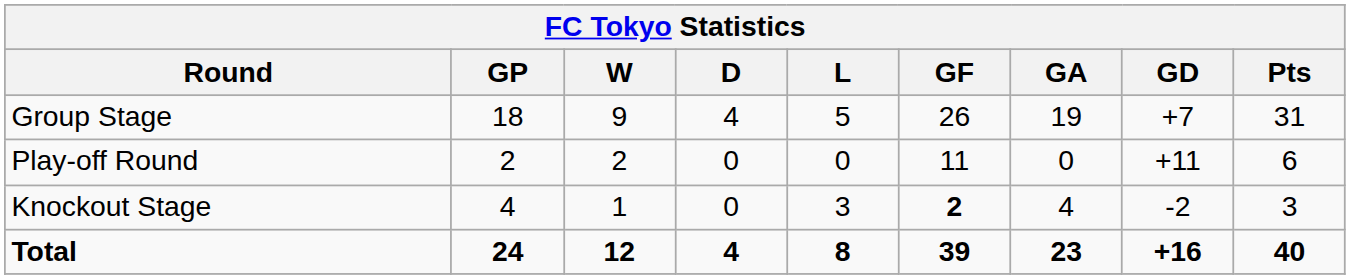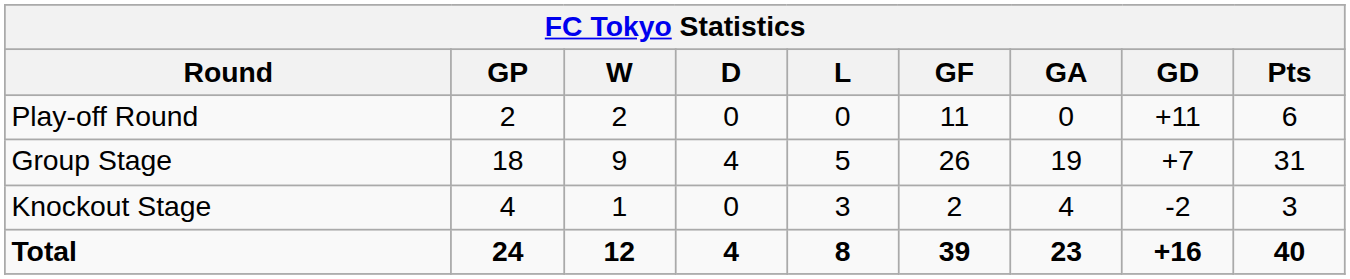rows swapped: Play-off Round <-> Group Stage
Knockout Stage | GF: bold -> normal
